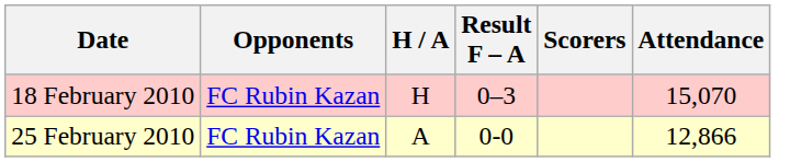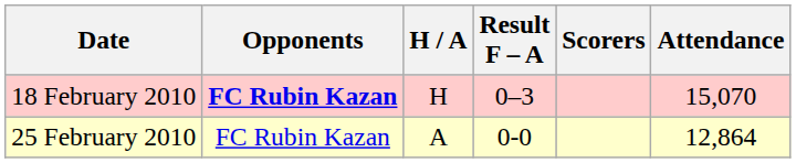18 February 2010 | Opponents: normal -> bold
25 February 2010 | Attendance: 12,866 -> 12,864
